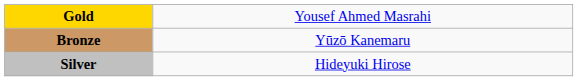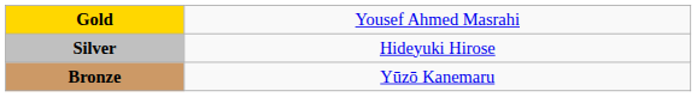rows swapped: Silver <-> Bronze
